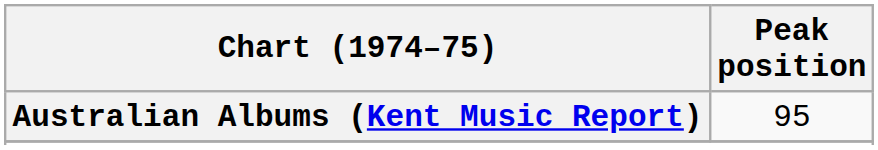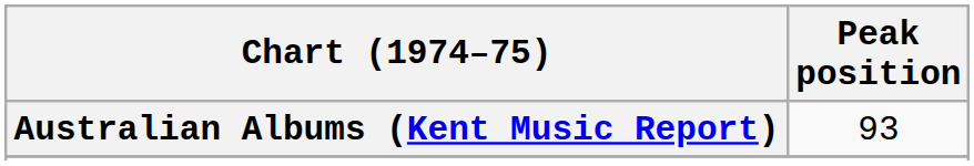Australian Albums (Kent Music Report) | Peak position: 95 -> 93
